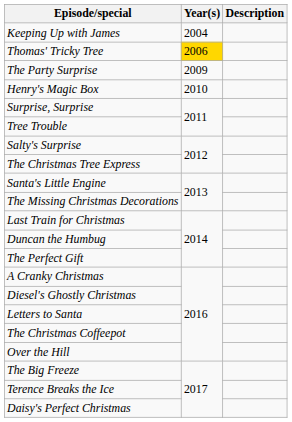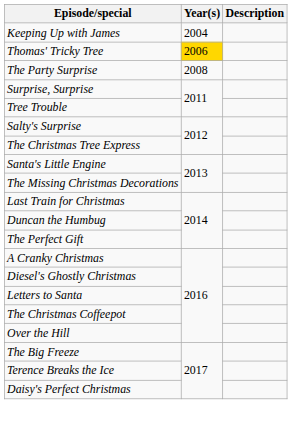The Party Surprise | Year(s): 2009 -> 2008
- row: Henry's Magic Box | 2010
